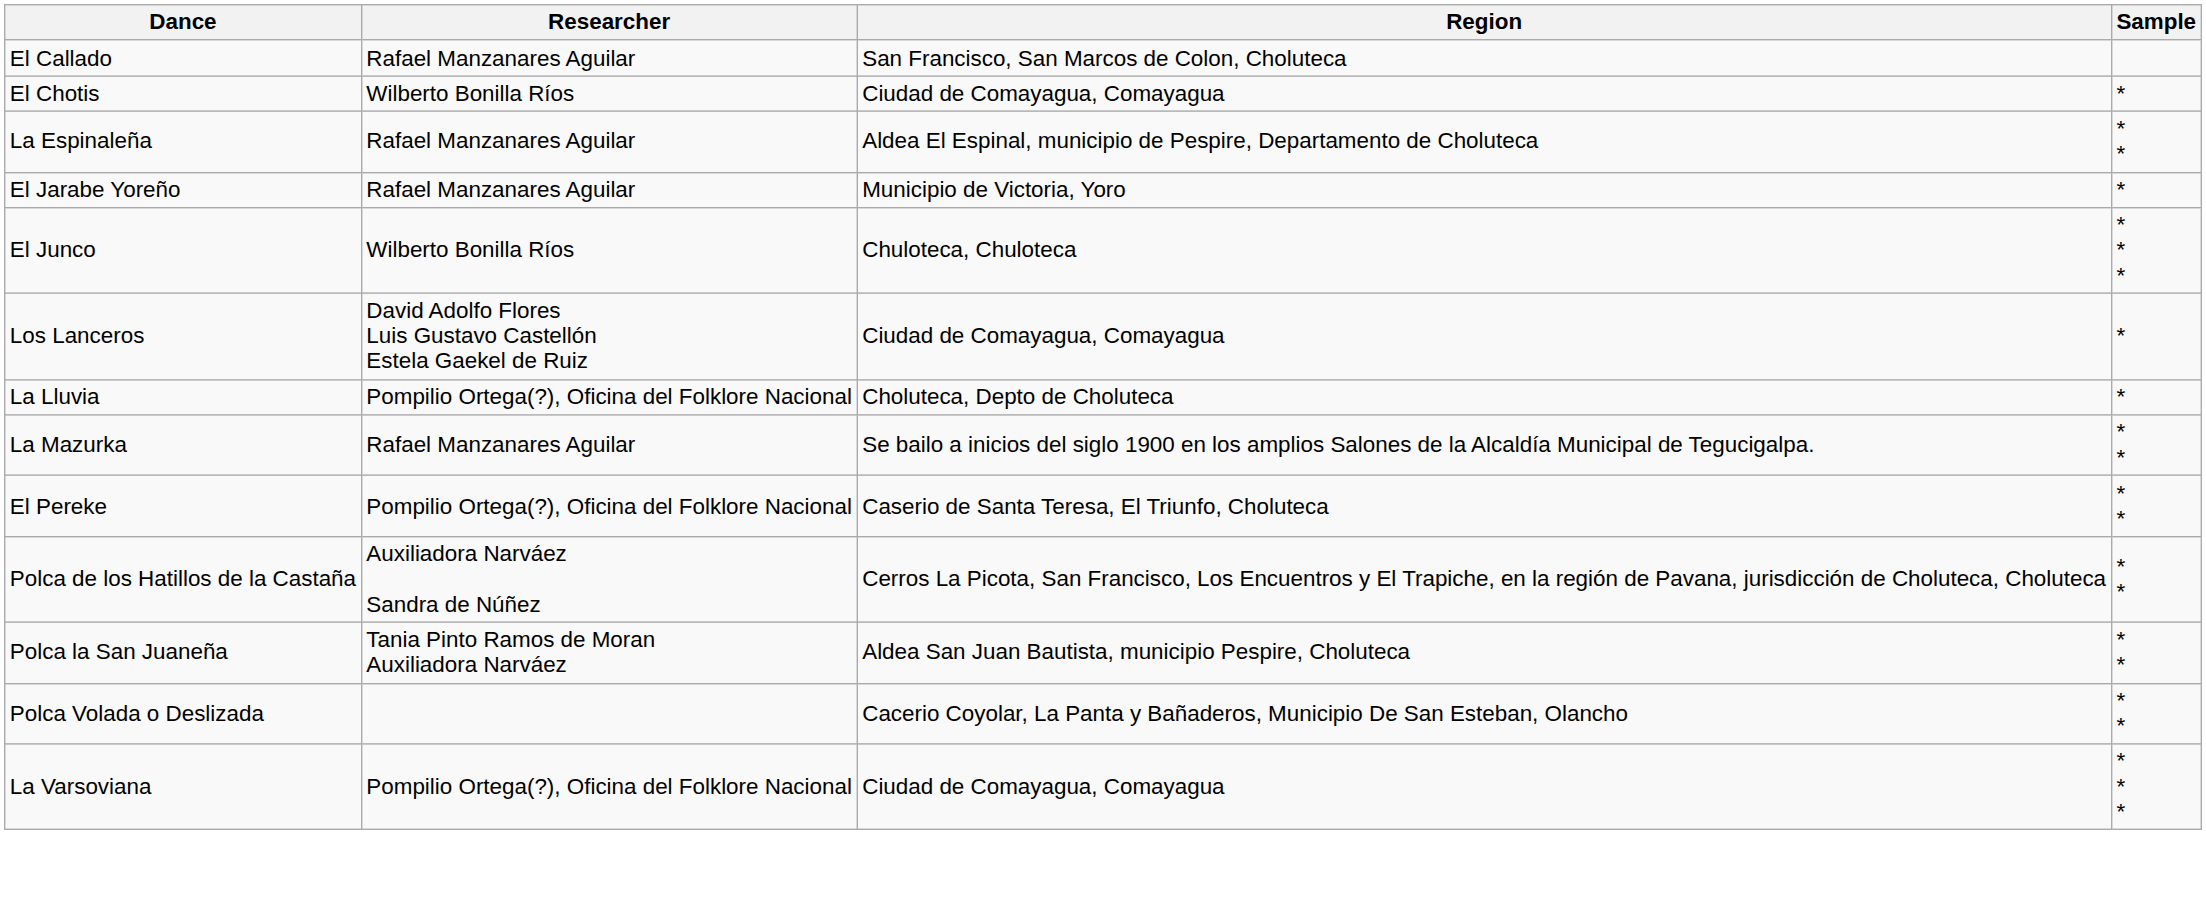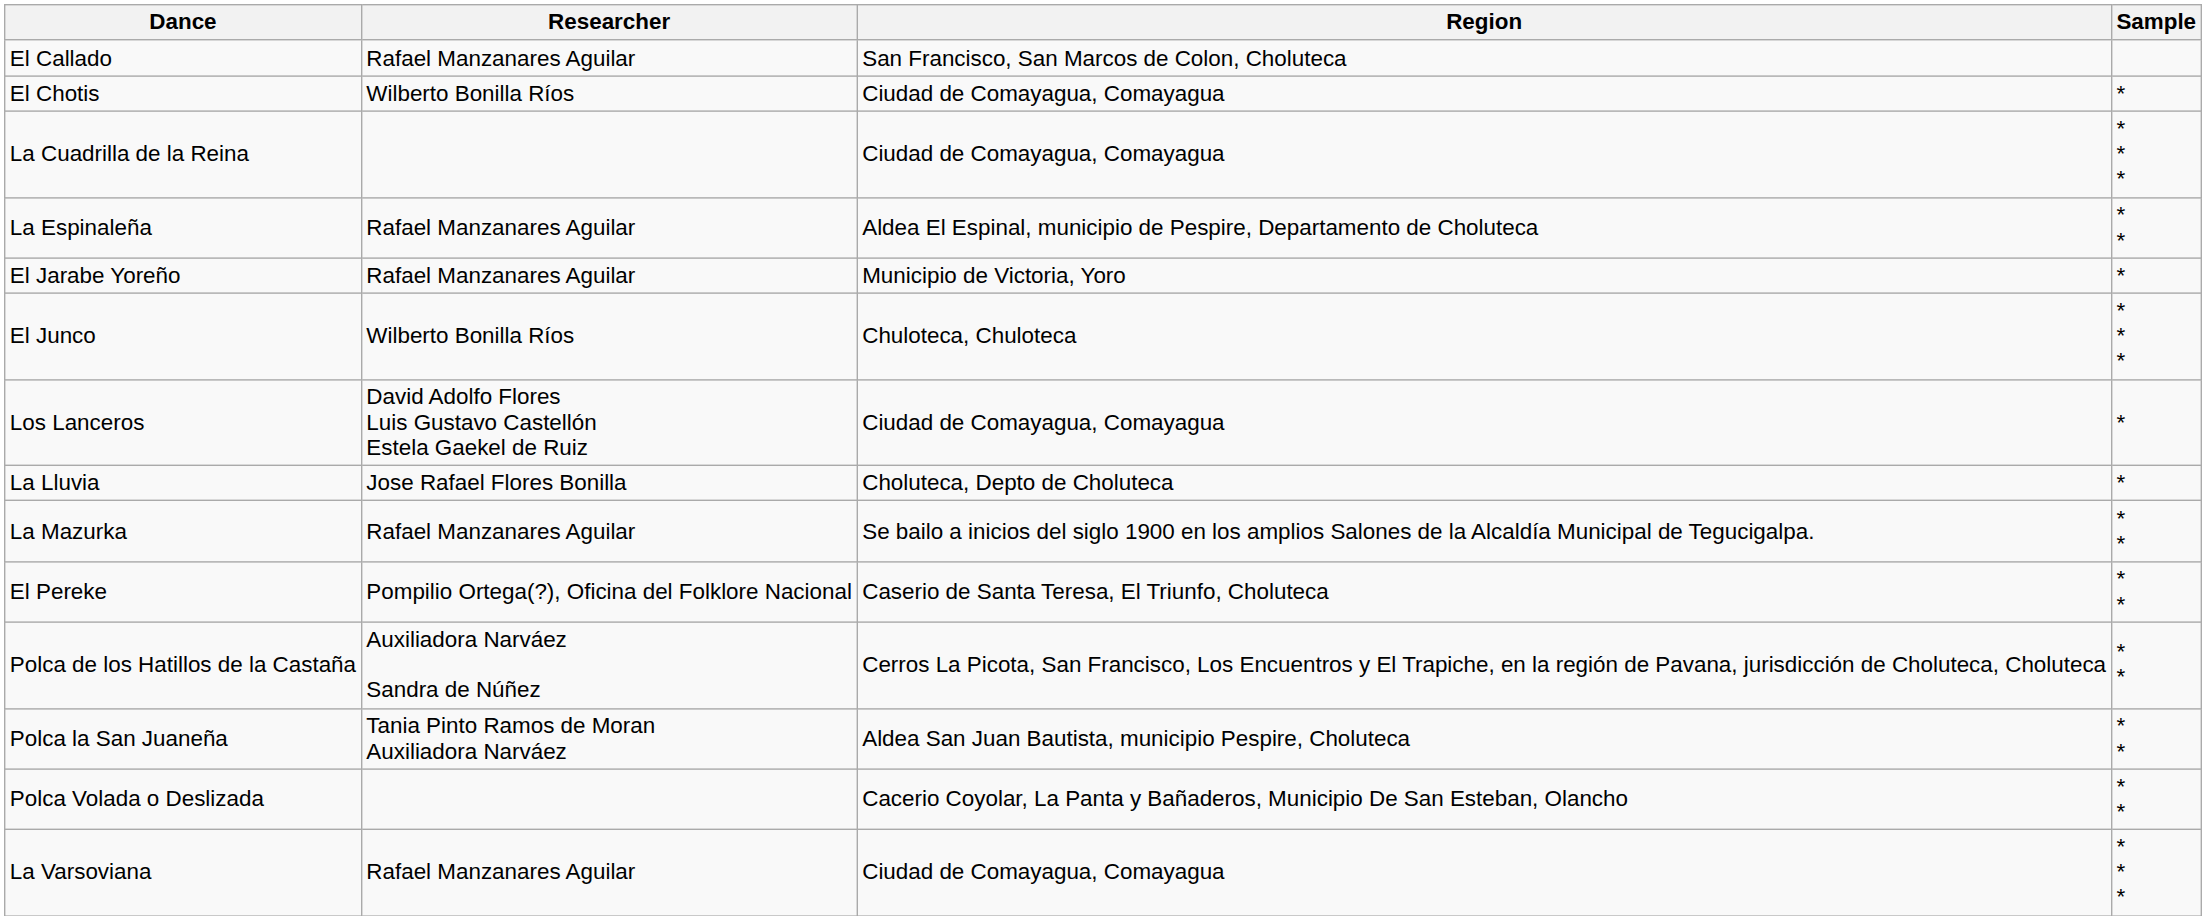+ row: La Cuadrilla de la Reina | Ciudad de Comayagua, Comayagua | * * *
La Lluvia | Researcher: Pompilio Ortega(?), Oficina del Folklore Nacional -> Jose Rafael Flores Bonilla
La Varsoviana | Researcher: Pompilio Ortega(?), Oficina del Folklore Nacional -> Rafael Manzanares Aguilar
